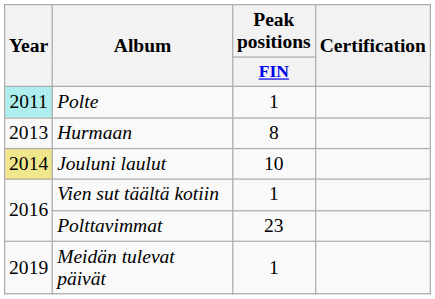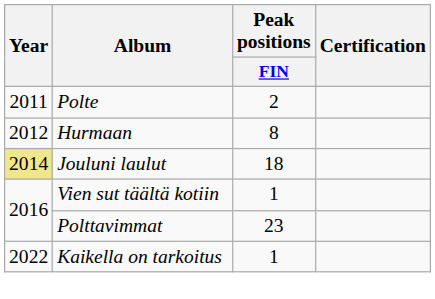Polte | Year: paleturquoise background -> no background
Polte | Peak positions / FIN: 1 -> 2
Hurmaan | Year: 2013 -> 2012
Jouluni laulut | Peak positions / FIN: 10 -> 18
- row: 2019 | Meidän tulevat päivät | 1
+ row: 2022 | Kaikella on tarkoitus | 1
